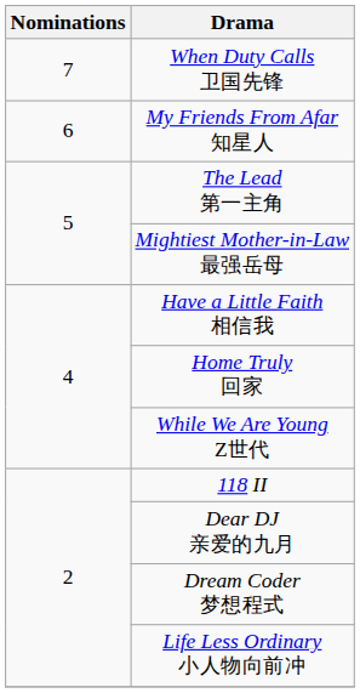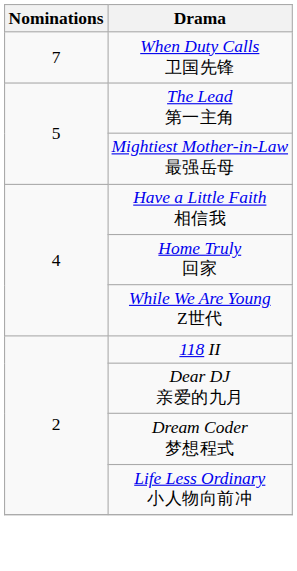- row: 6 | My Friends From Afar 知星人
